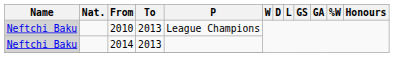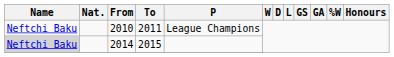2010 | Name: lightgrey background -> no background
2010 | To: 2013 -> 2011
2014 | To: 2013 -> 2015
